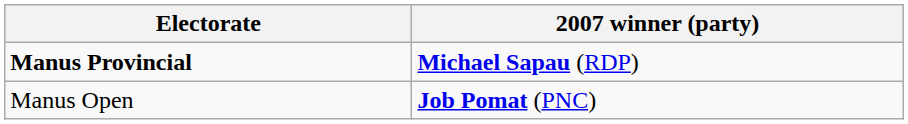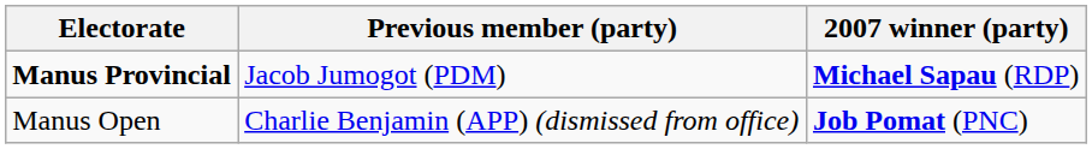+ column: Previous member (party) | Jacob Jumogot (PDM) | Charlie Benjamin (APP) (dismissed from office)
